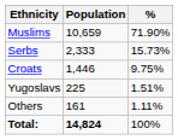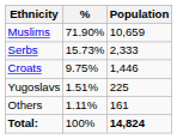columns swapped: Population <-> %
